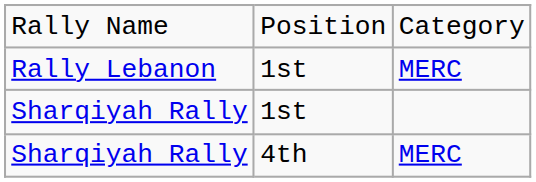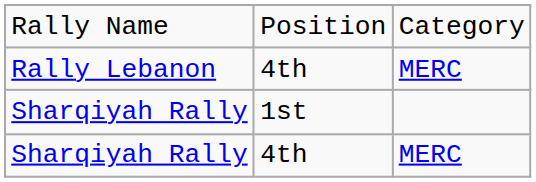Rally Lebanon | column 2: 1st -> 4th
